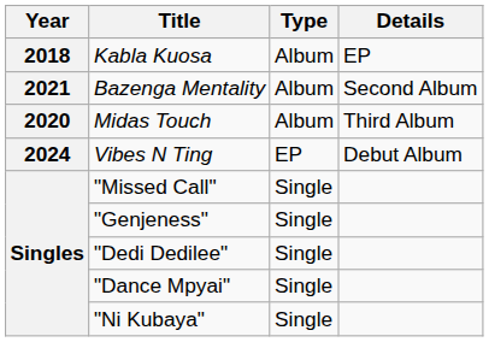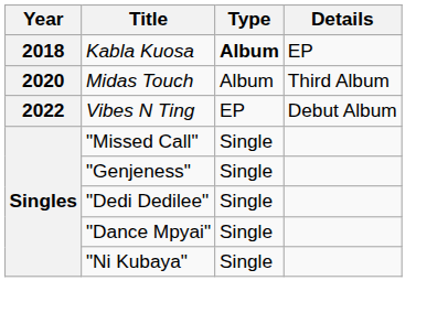Kabla Kuosa | Type: normal -> bold
- row: 2021 | Bazenga Mentality | Album | Second Album
Vibes N Ting | Year: 2024 -> 2022
